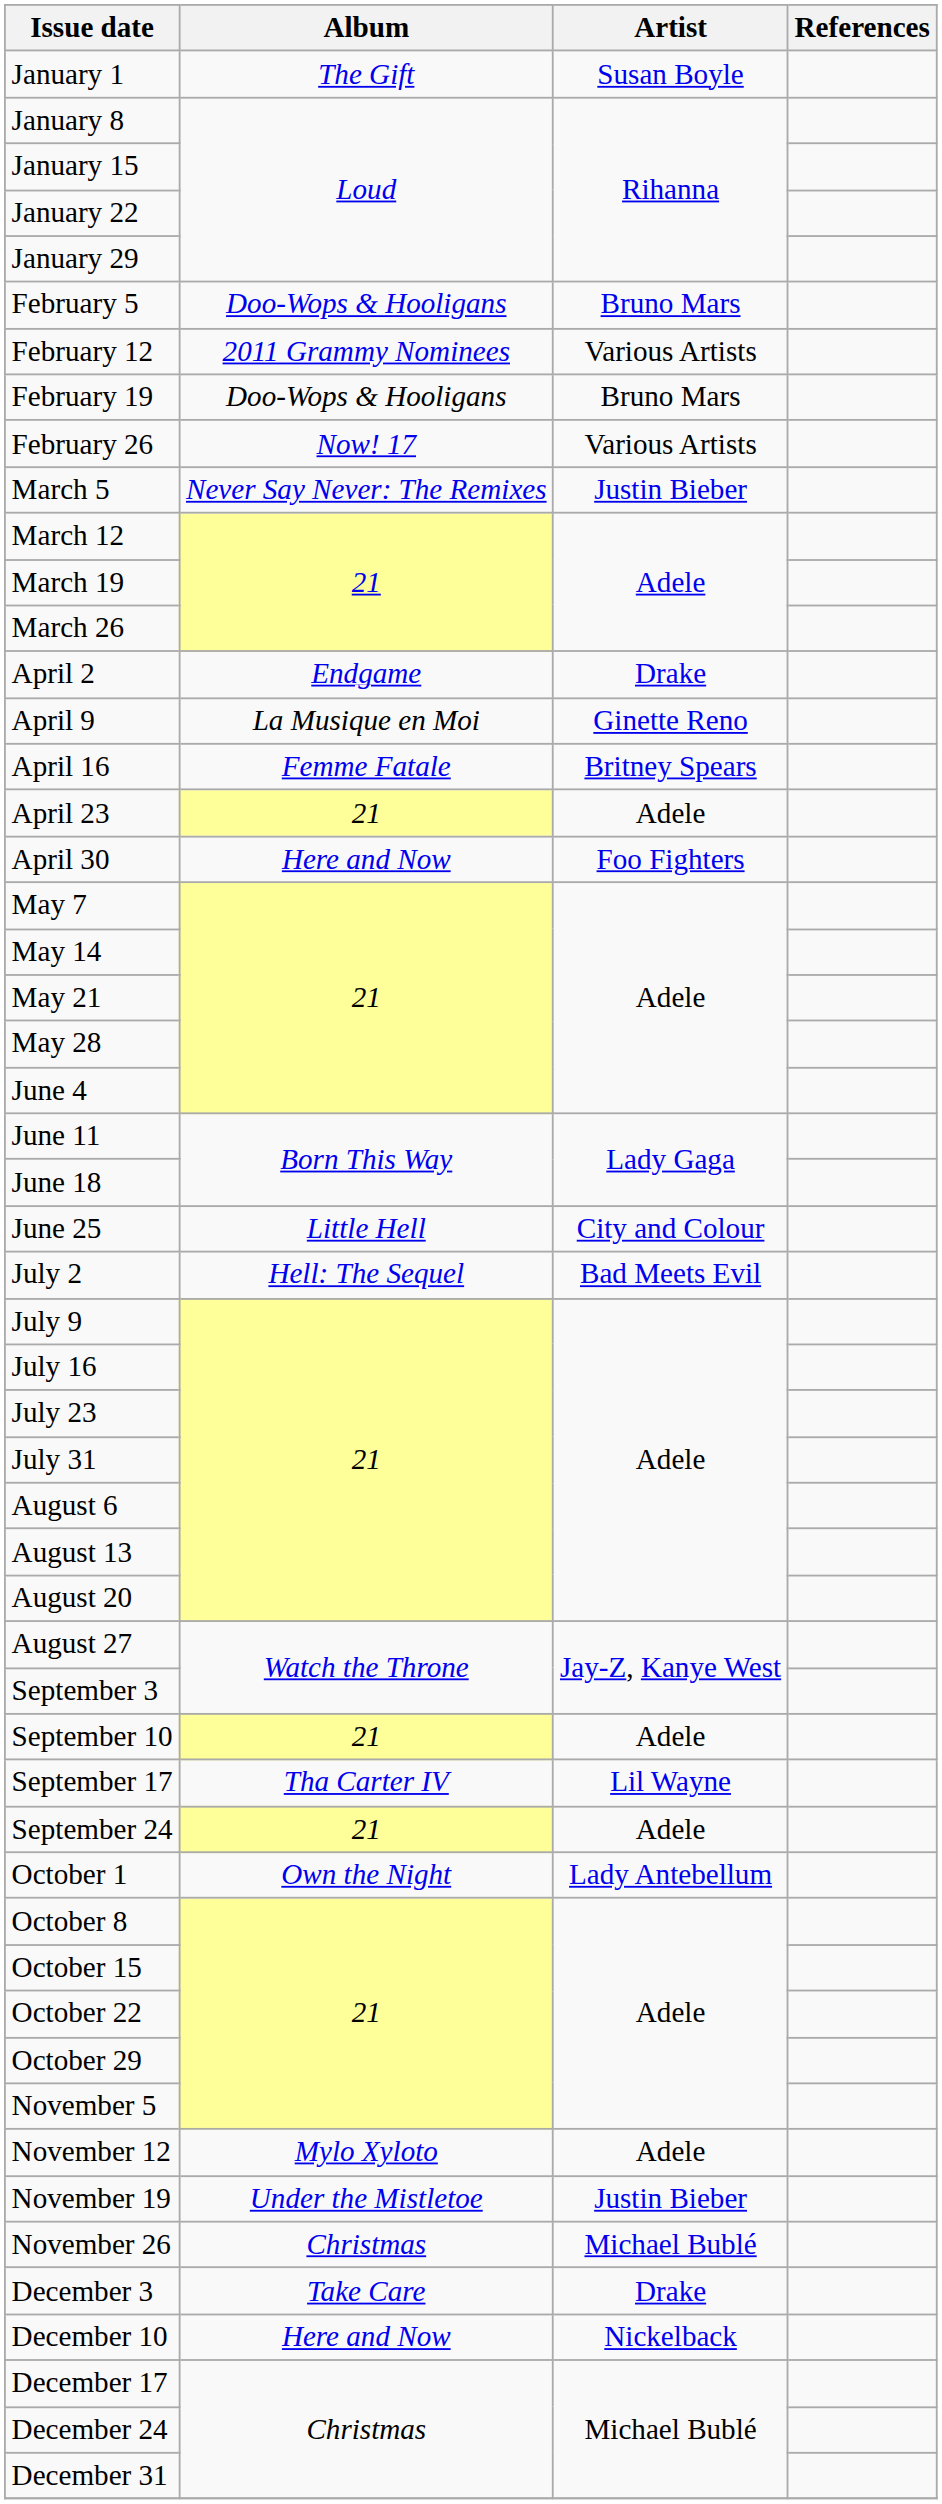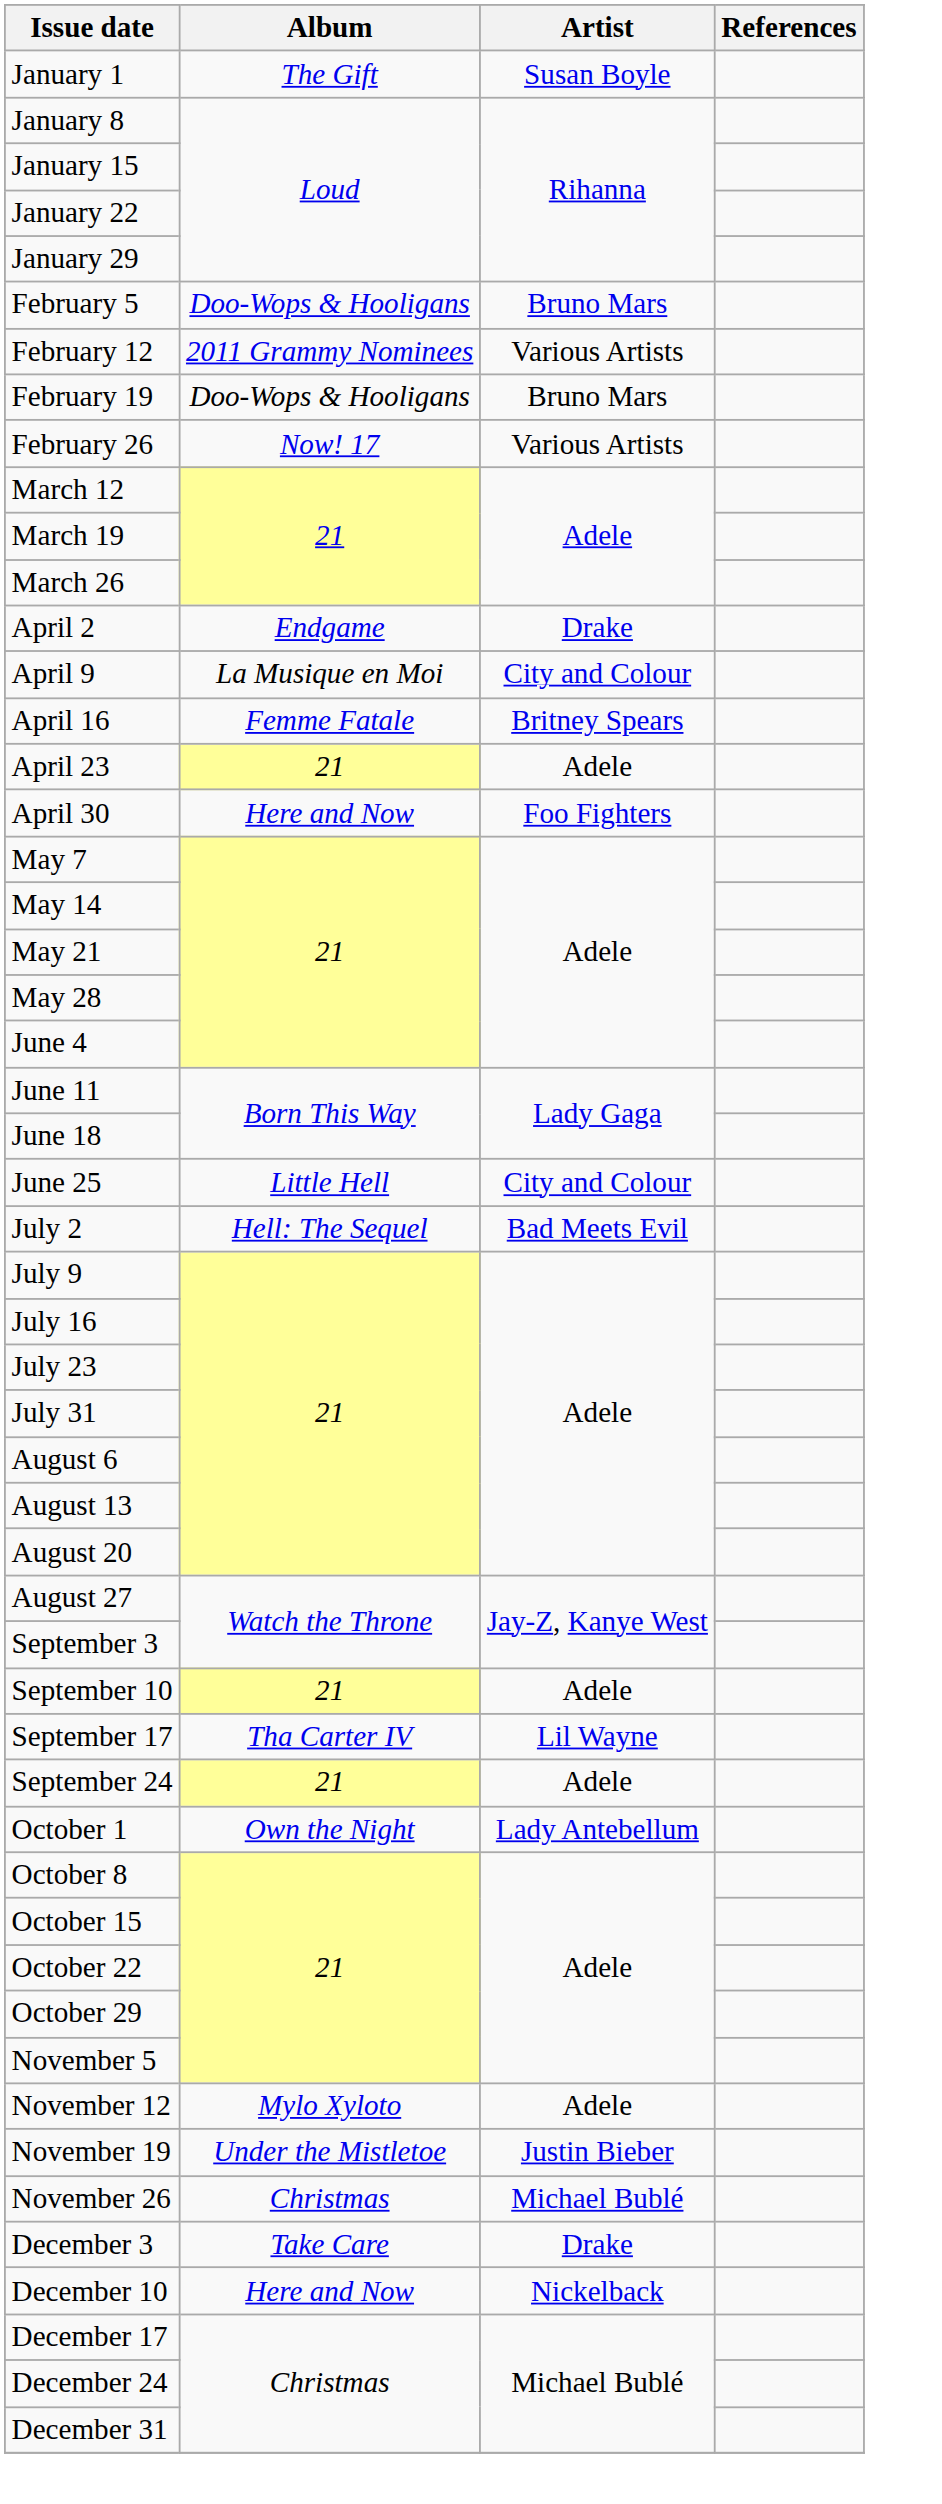- row: March 5 | Never Say Never: The Remixes | Justin Bieber
April 9 | Artist: Ginette Reno -> City and Colour
